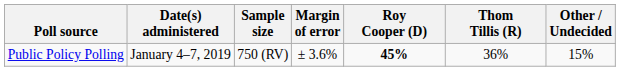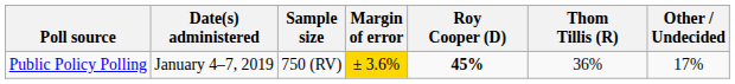Public Policy Polling | Margin of error: no background -> gold background
Public Policy Polling | Other / Undecided: 15% -> 17%
